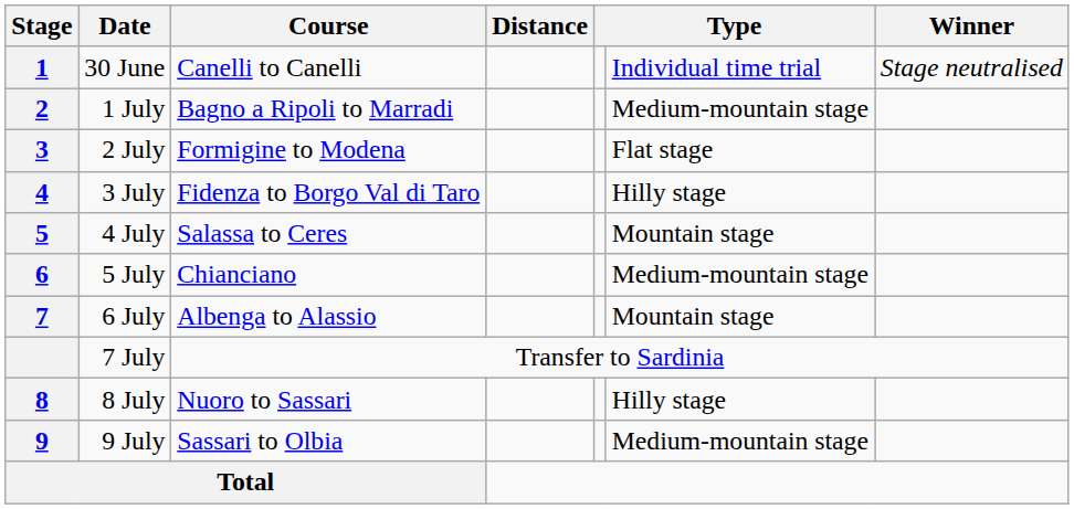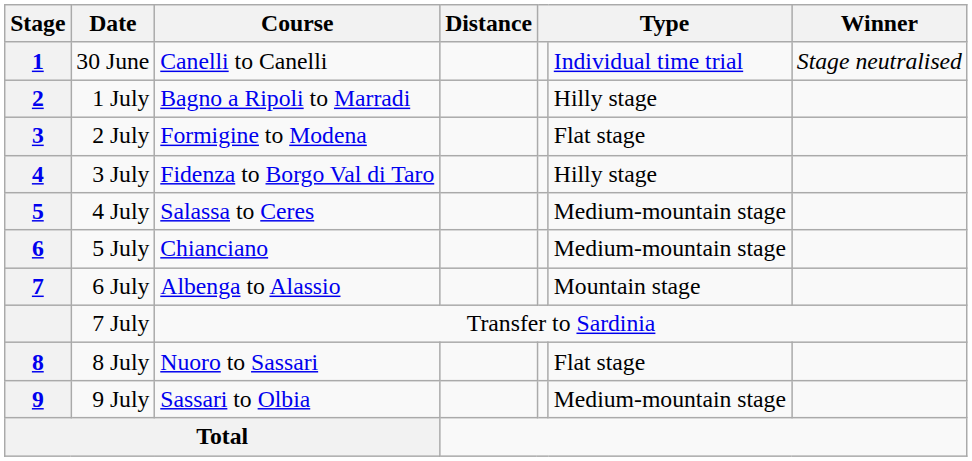1 July | column 6: Medium-mountain stage -> Hilly stage
4 July | column 6: Mountain stage -> Medium-mountain stage
8 July | column 6: Hilly stage -> Flat stage
